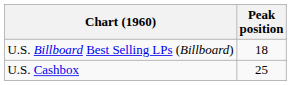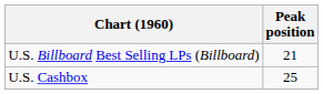U.S. Billboard Best Selling LPs (Billboard) | Peak position: 18 -> 21
